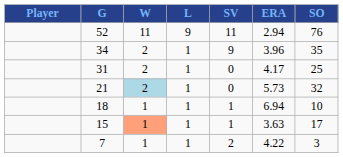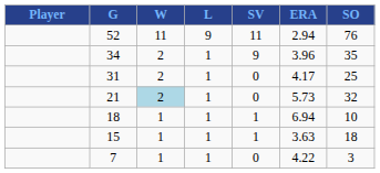15 | W: lightsalmon background -> no background
15 | SO: 17 -> 18
7 | SV: 2 -> 0
